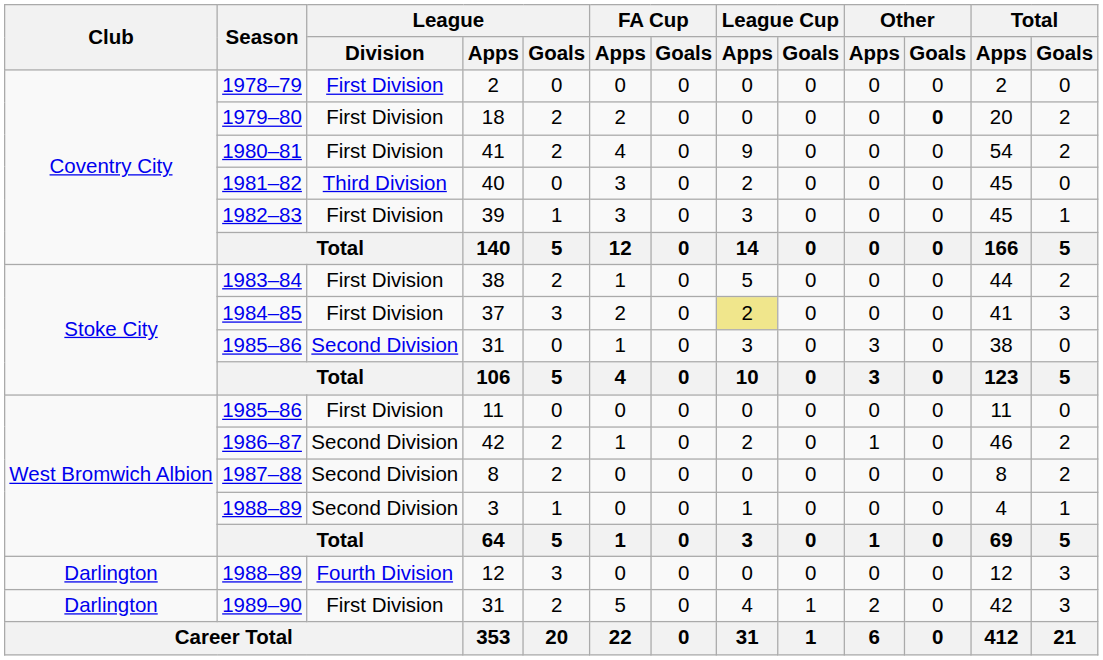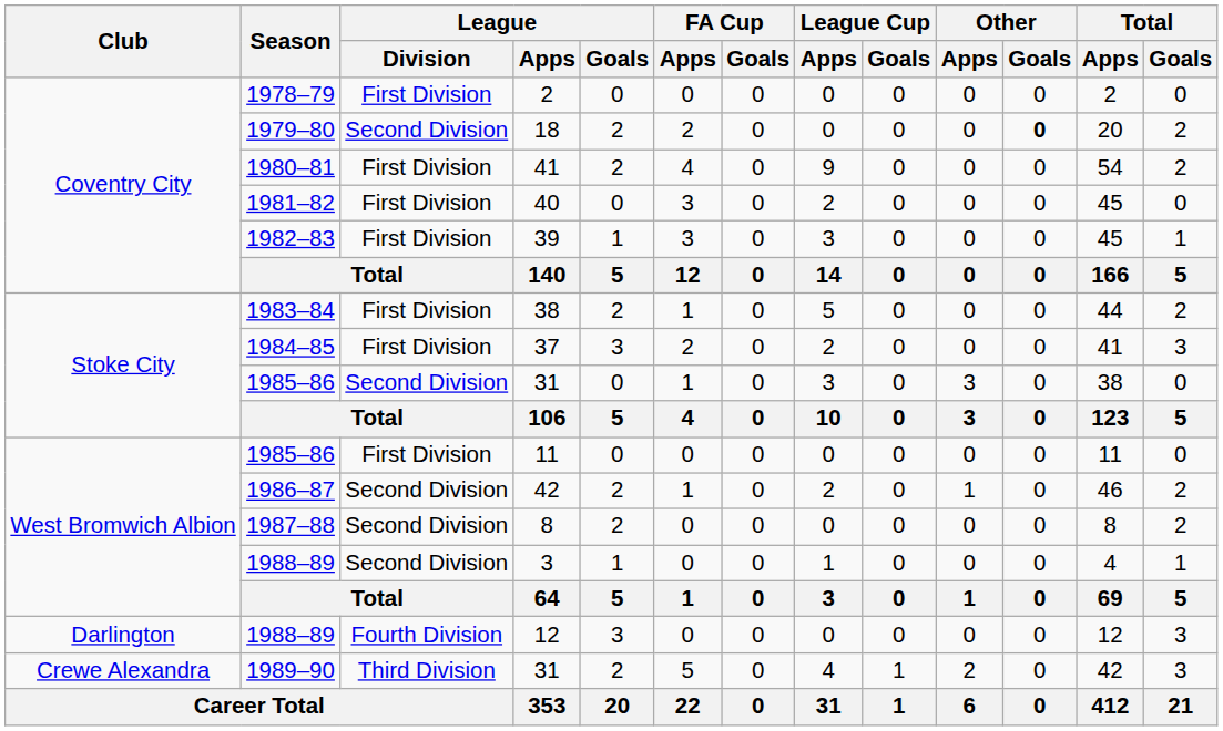18 | League / Division: First Division -> Second Division
40 | League / Division: Third Division -> First Division
37 | League Cup / Apps: khaki background -> no background
1989–90 / 31 | Club: Darlington -> Crewe Alexandra
1989–90 / 31 | League / Division: First Division -> Third Division
